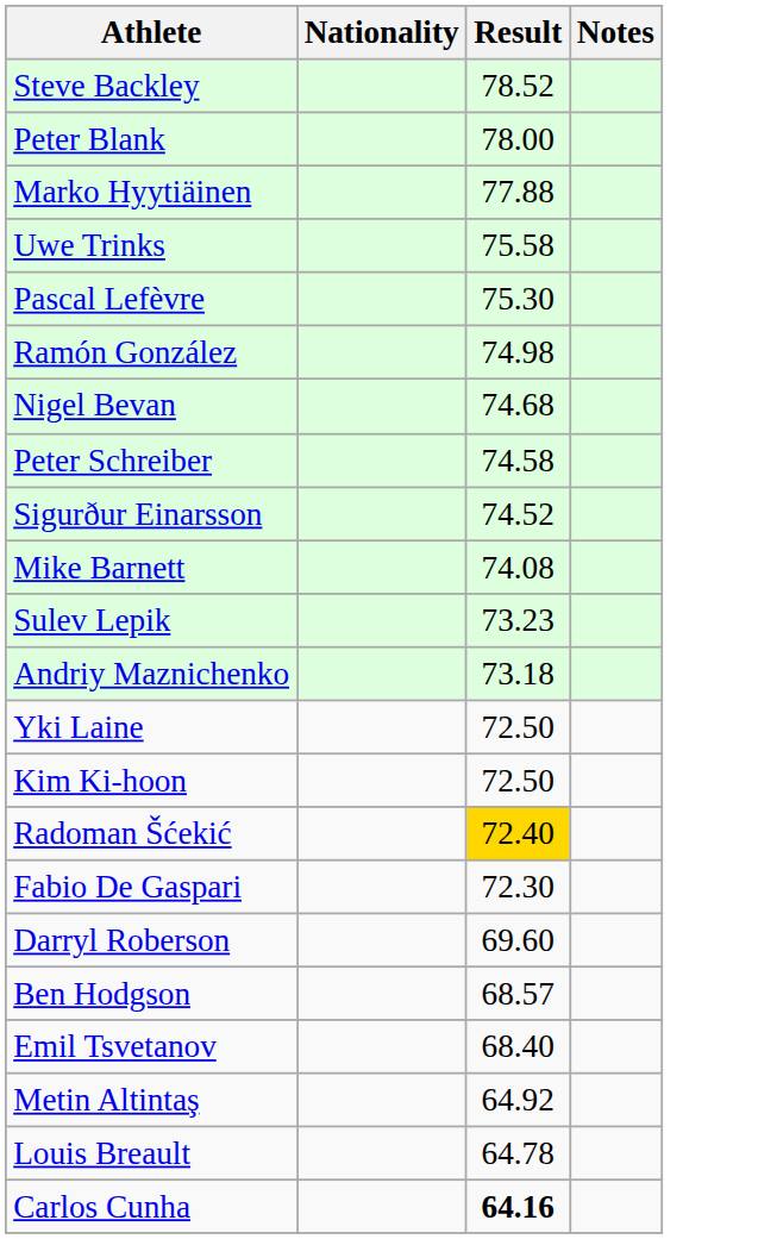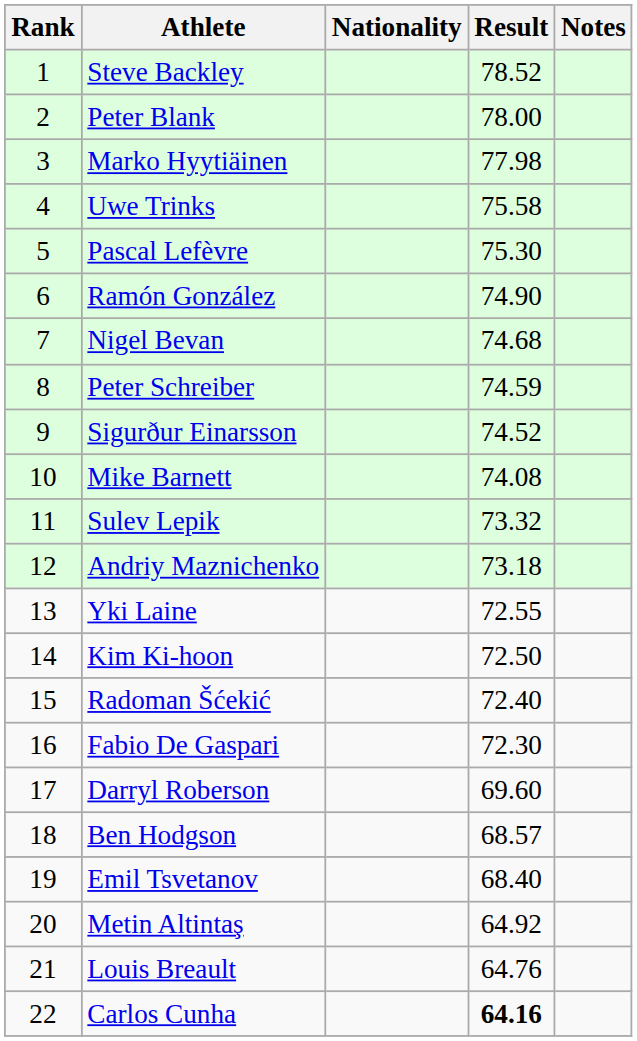+ column: Rank | 1 | 2 | 3 | 4 | 5 | 6 | 7 | 8 | 9 | 10 | 11 | 12 | 13 | 14 | 15 | 16 | 17 | 18 | 19 | 20 | 21 | 22
Marko Hyytiäinen | Result: 77.88 -> 77.98
Ramón González | Result: 74.98 -> 74.90
Peter Schreiber | Result: 74.58 -> 74.59
Sulev Lepik | Result: 73.23 -> 73.32
Yki Laine | Result: 72.50 -> 72.55
Radoman Šćekić | Result: gold background -> no background
Louis Breault | Result: 64.78 -> 64.76
